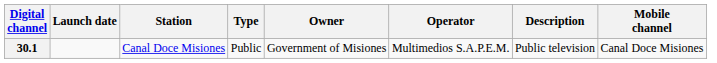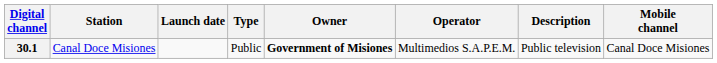columns swapped: Station <-> Launch date
30.1 | Owner: normal -> bold
